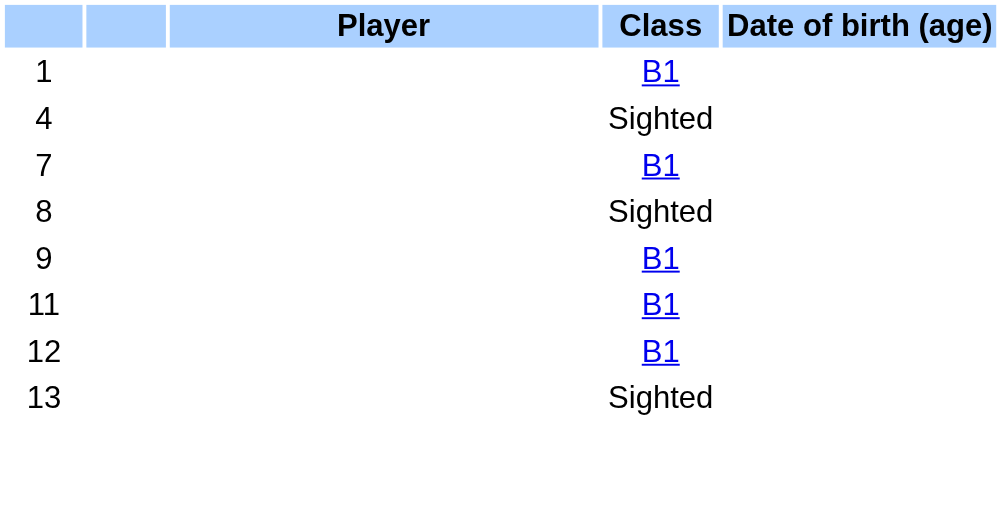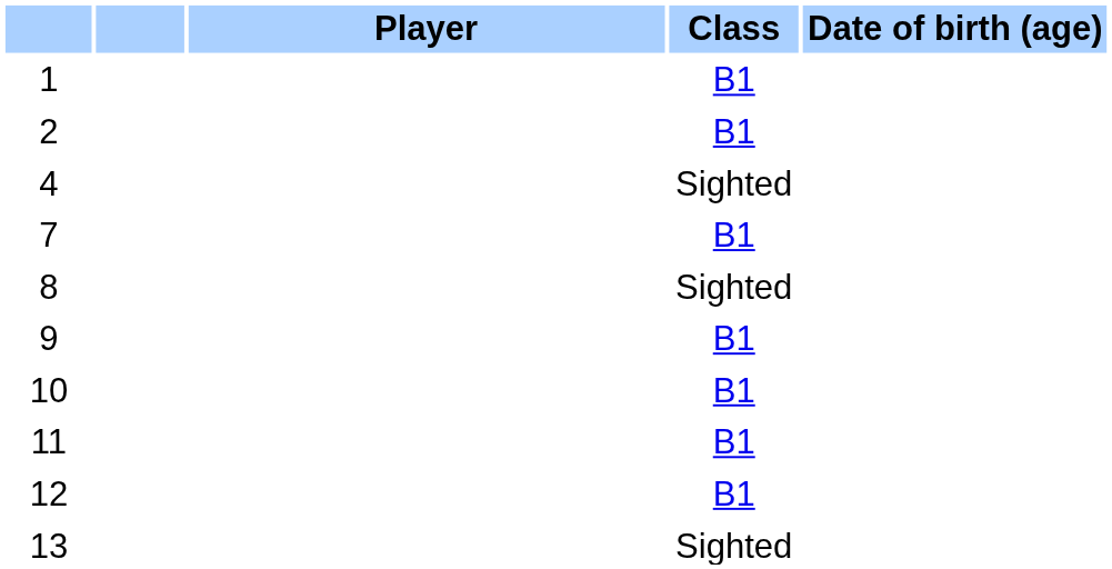+ row: 2 | B1
+ row: 10 | B1
